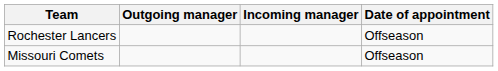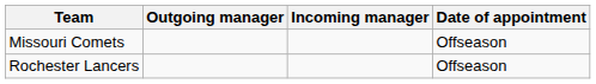rows swapped: Missouri Comets <-> Rochester Lancers
